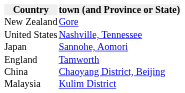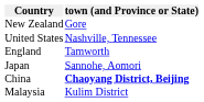rows swapped: Japan <-> England
China | town (and Province or State): normal -> bold
